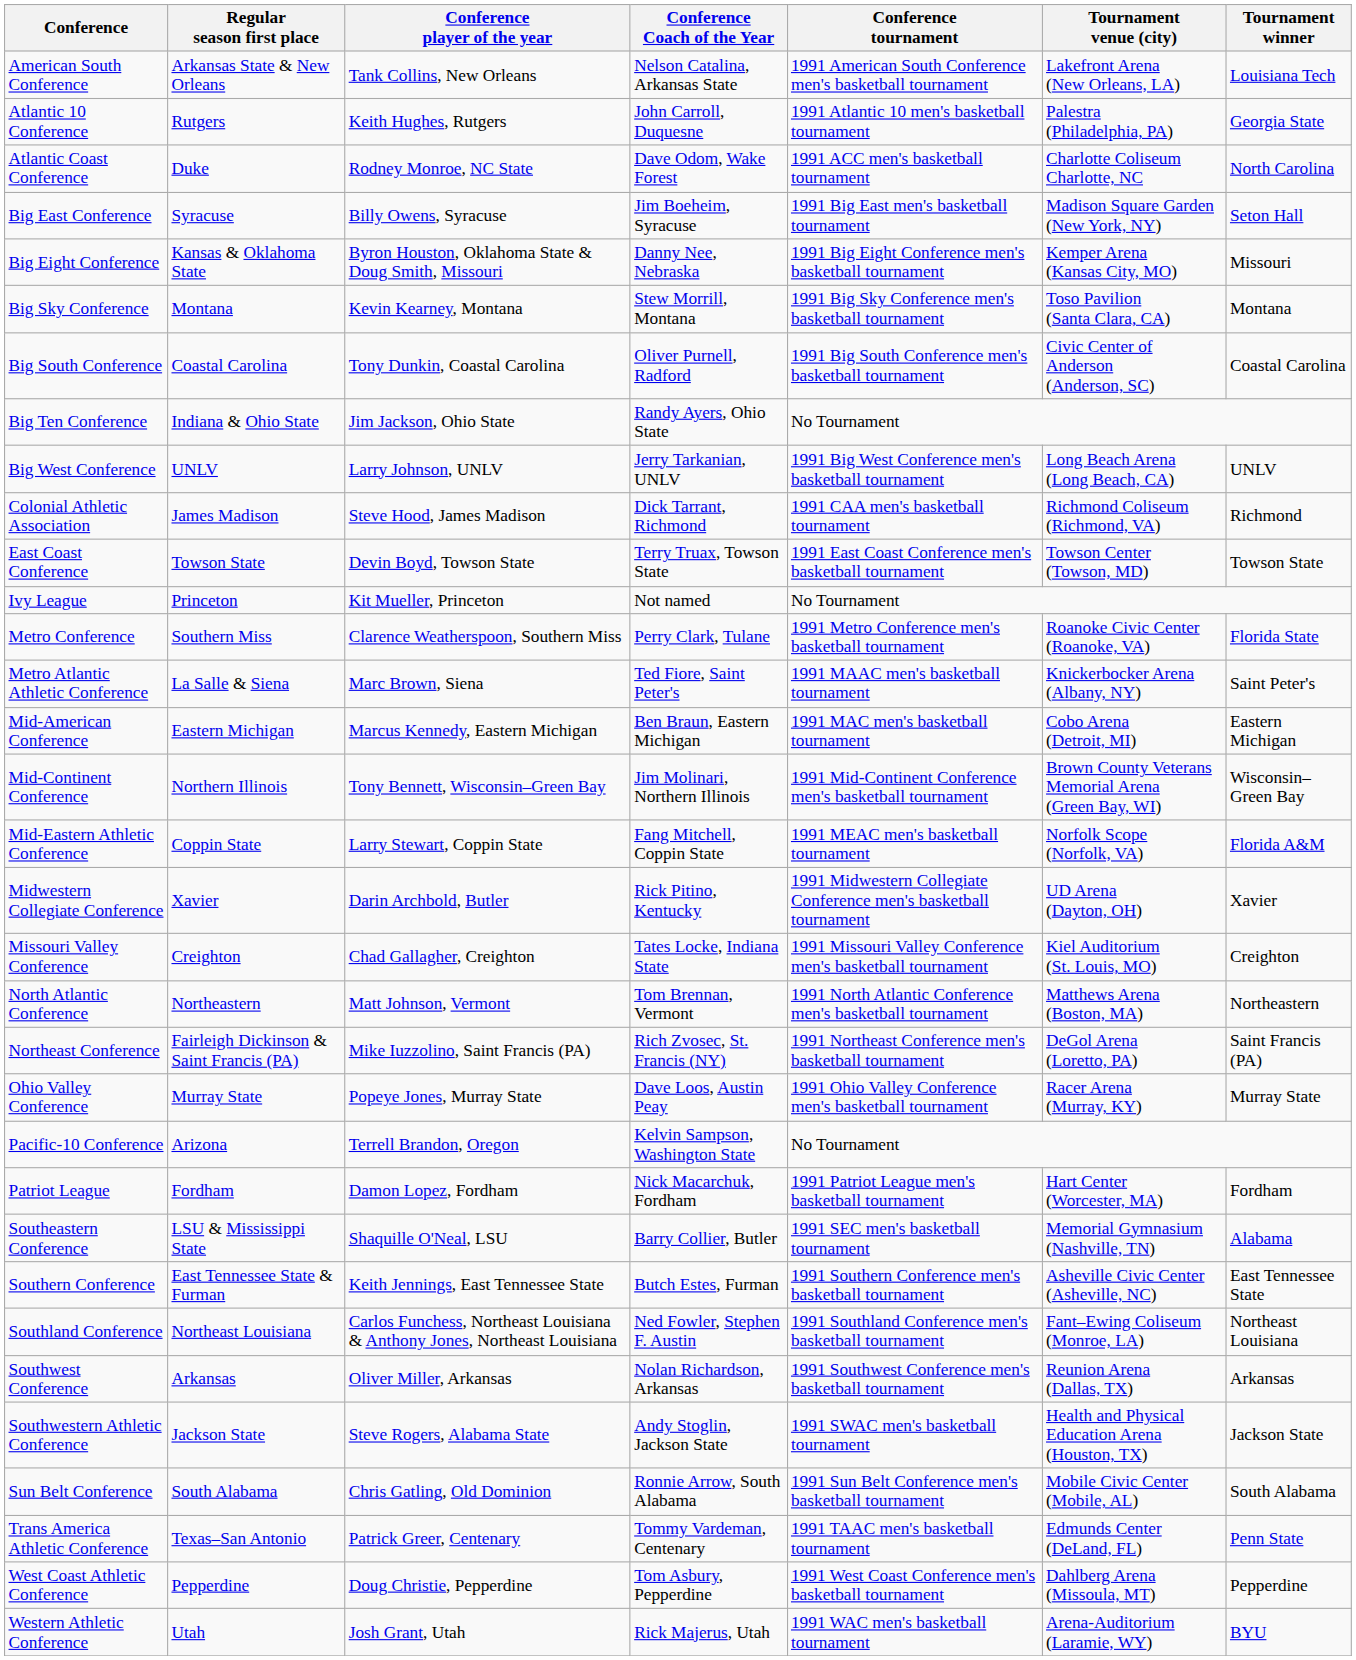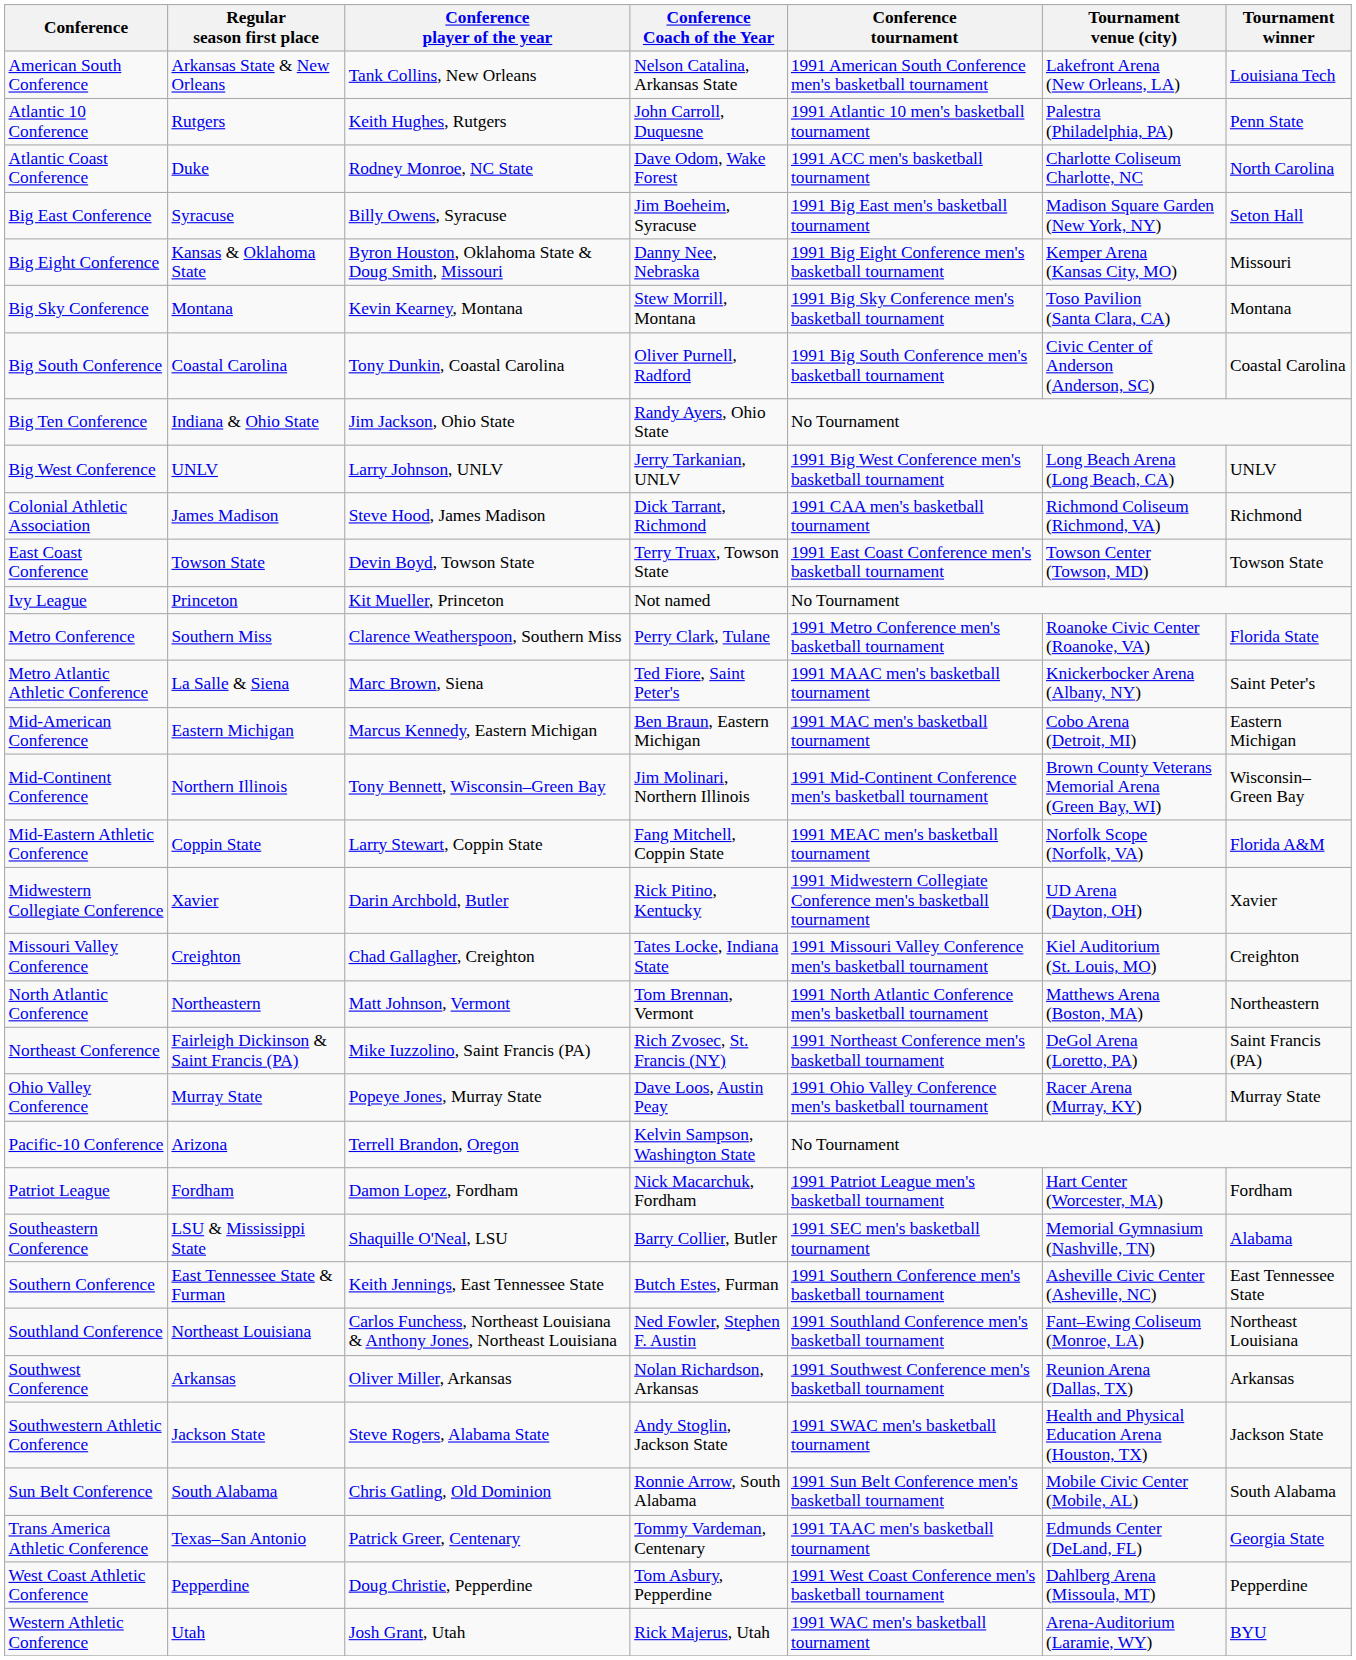Atlantic 10 Conference | Tournament winner: Georgia State -> Penn State
Trans America Athletic Conference | Tournament winner: Penn State -> Georgia State
